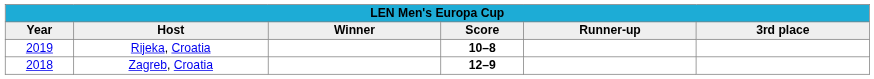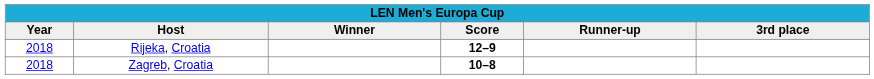Rijeka, Croatia | Year: 2019 -> 2018
Rijeka, Croatia | Score: 10–8 -> 12–9
Zagreb, Croatia | Score: 12–9 -> 10–8
